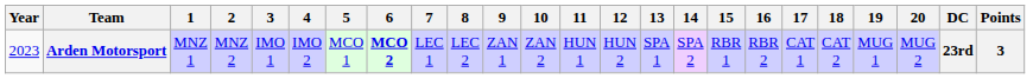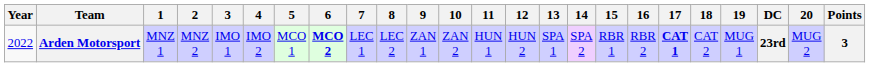columns swapped: 20 <-> DC
Arden Motorsport | Year: 2023 -> 2022
Arden Motorsport | 17: normal -> bold
